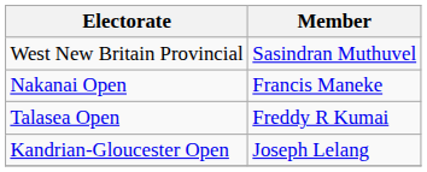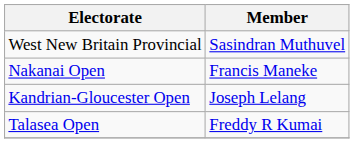rows swapped: Kandrian-Gloucester Open <-> Talasea Open
